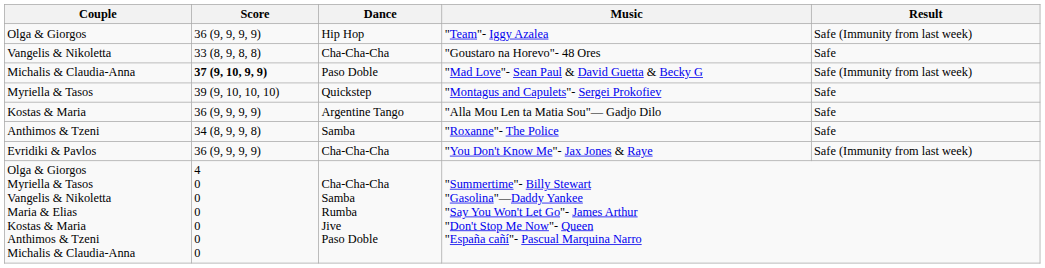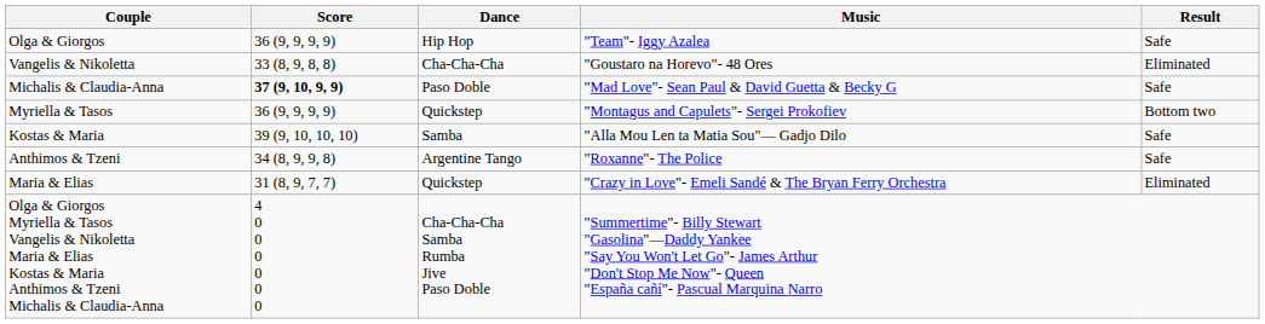Olga & Giorgos | Result: Safe (Immunity from last week) -> Safe
Vangelis & Nikoletta | Result: Safe -> Eliminated
Michalis & Claudia-Anna | Result: Safe (Immunity from last week) -> Safe
Myriella & Tasos | Score: 39 (9, 10, 10, 10) -> 36 (9, 9, 9, 9)
Myriella & Tasos | Result: Safe -> Bottom two
Kostas & Maria | Score: 36 (9, 9, 9, 9) -> 39 (9, 10, 10, 10)
Kostas & Maria | Dance: Argentine Tango -> Samba
Anthimos & Tzeni | Dance: Samba -> Argentine Tango
+ row: Maria & Elias | 31 (8, 9, 7, 7) | Quickstep | "Crazy in Love"- Emeli Sandé & The Bryan Ferry Orchestra | Eliminated
- row: Evridiki & Pavlos | 36 (9, 9, 9, 9) | Cha-Cha-Cha | "You Don't Know Me"- Jax Jones & Raye | Safe (Immunity from last week)
